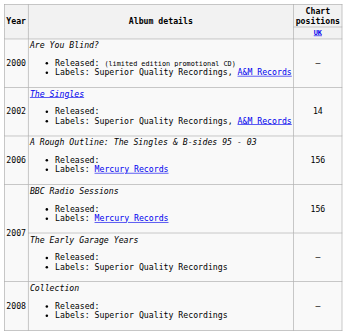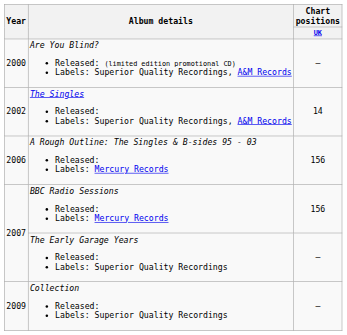Collection Released: Labels: Superior Quality Recordings | Year: 2008 -> 2009
